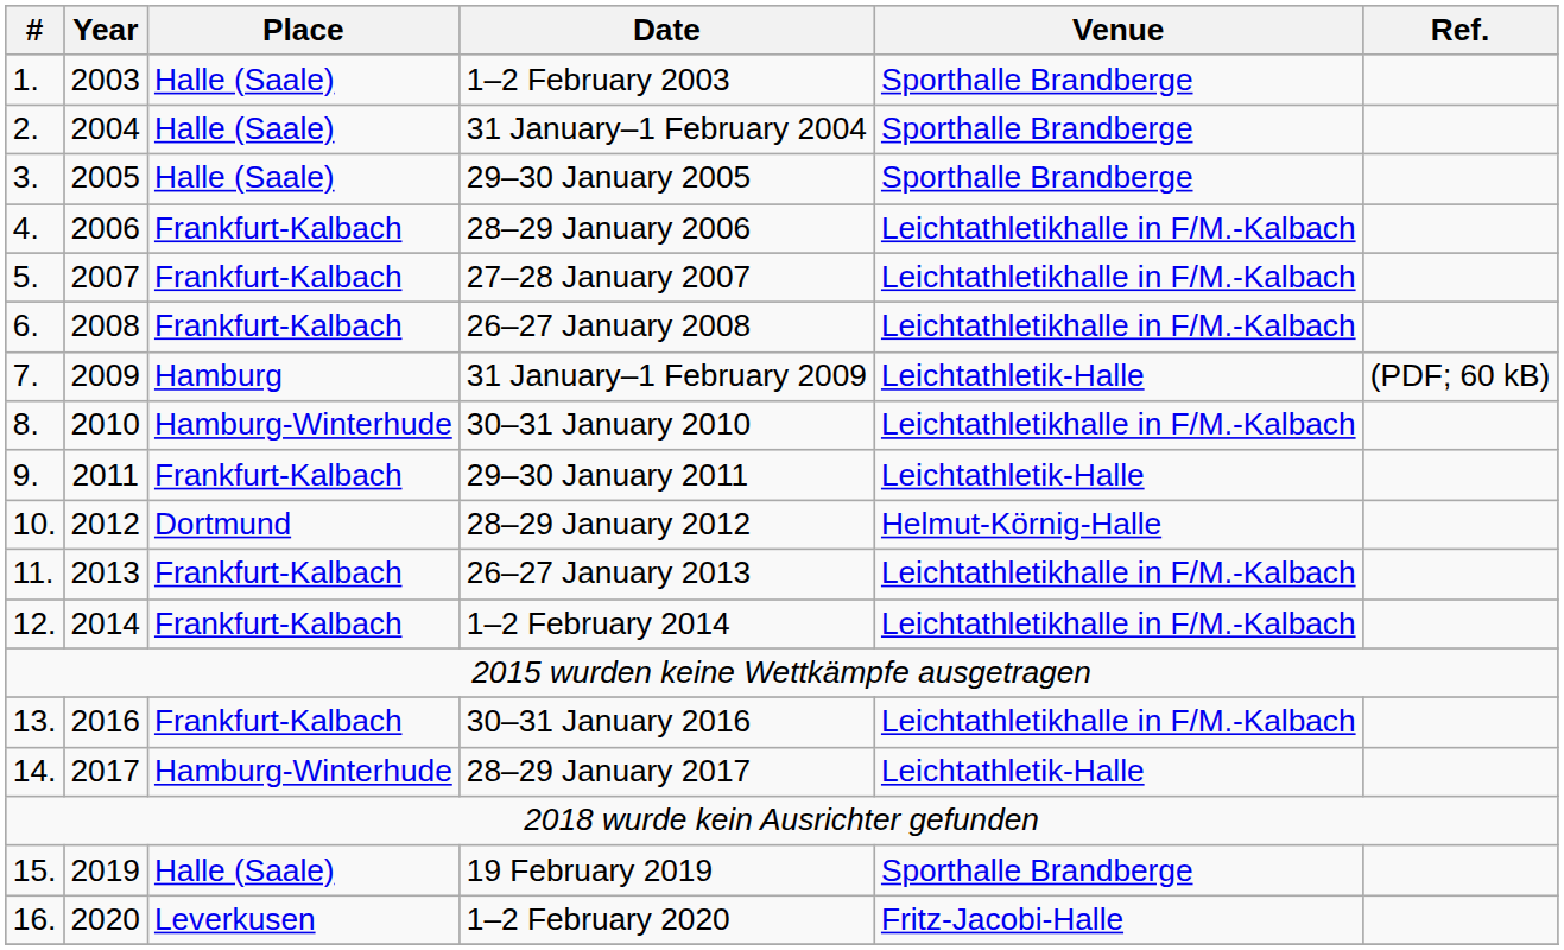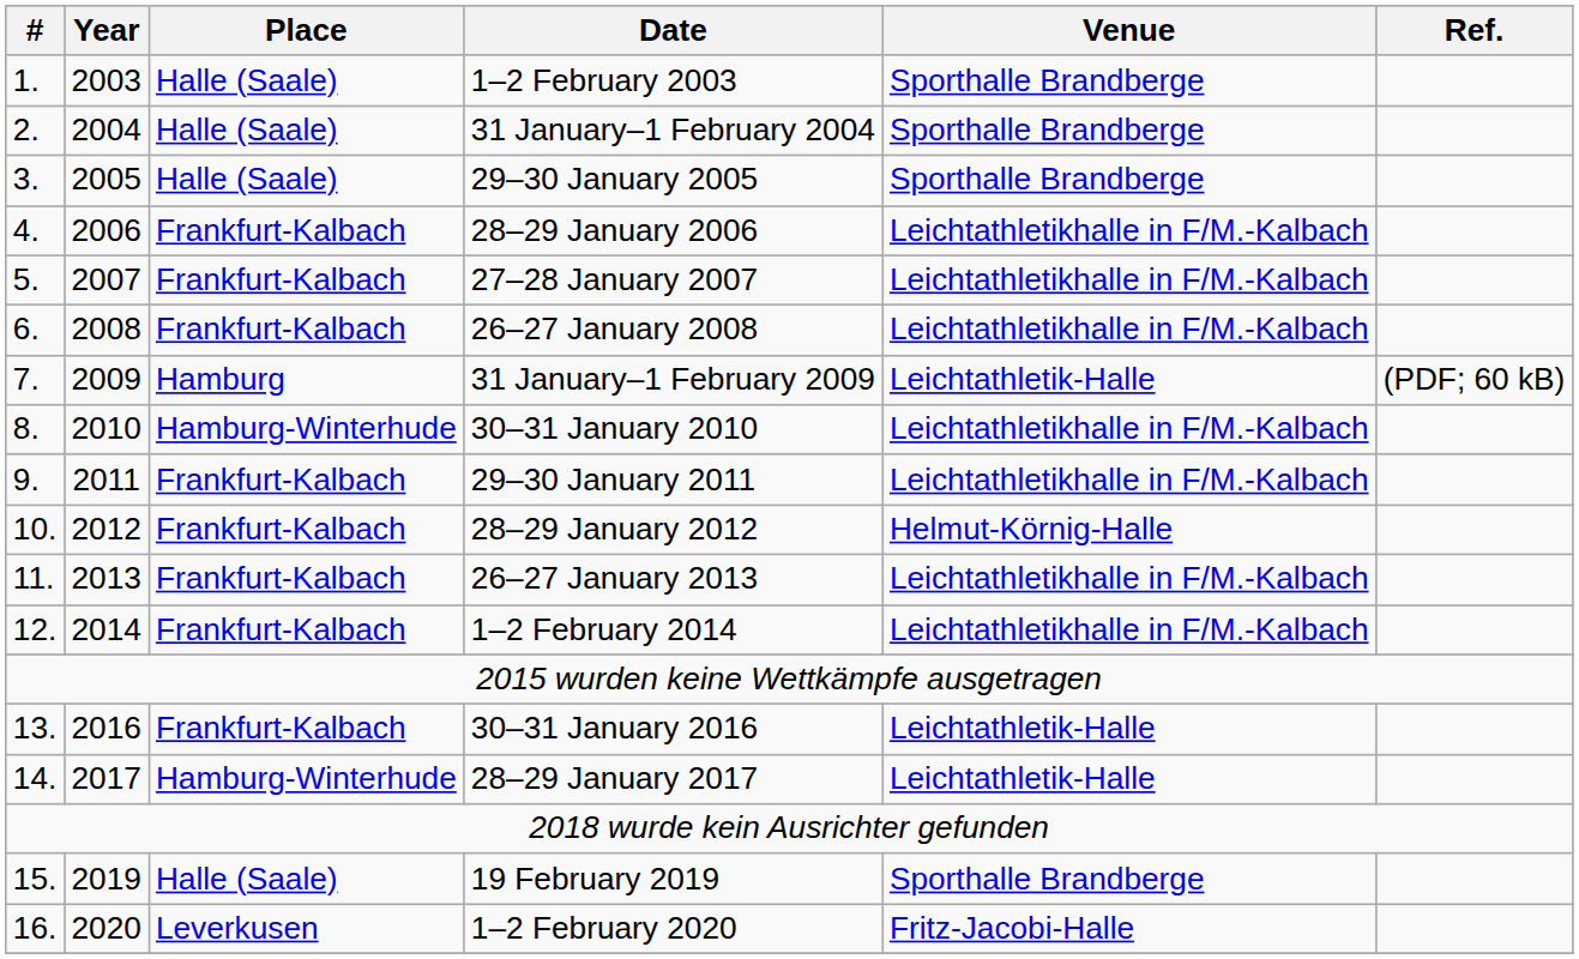29–30 January 2011 | Venue: Leichtathletik-Halle -> Leichtathletikhalle in F/M.-Kalbach
28–29 January 2012 | Place: Dortmund -> Frankfurt-Kalbach
30–31 January 2016 | Venue: Leichtathletikhalle in F/M.-Kalbach -> Leichtathletik-Halle
